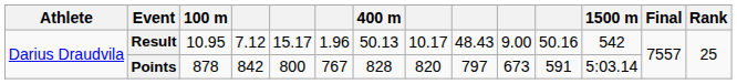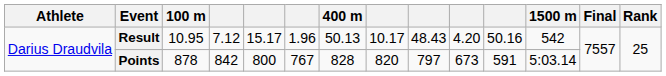Result | column 10: 9.00 -> 4.20
